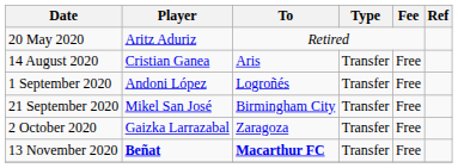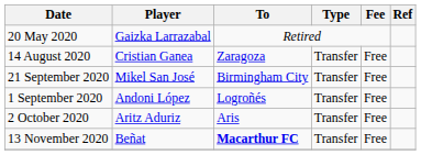20 May 2020 | Player: Aritz Aduriz -> Gaizka Larrazabal
14 August 2020 | To: Aris -> Zaragoza
rows swapped: 1 September 2020 <-> 21 September 2020
2 October 2020 | Player: Gaizka Larrazabal -> Aritz Aduriz
2 October 2020 | To: Zaragoza -> Aris
13 November 2020 | Player: bold -> normal
